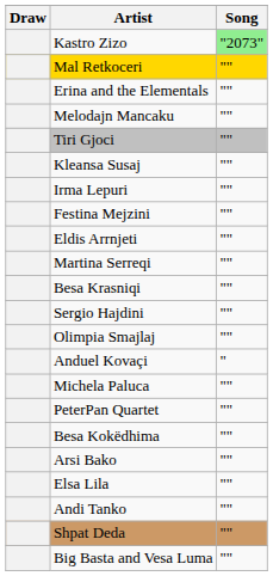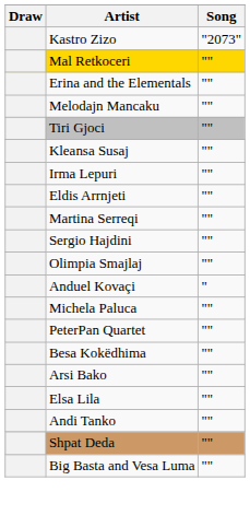Kastro Zizo | Song: lightgreen background -> no background
- row: Festina Mejzini | ""
- row: Besa Krasniqi | ""
